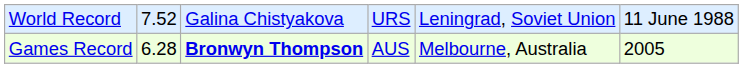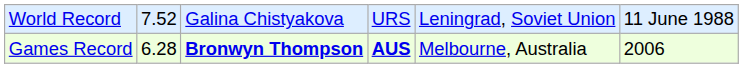Games Record | column 4: normal -> bold
Games Record | column 6: 2005 -> 2006
